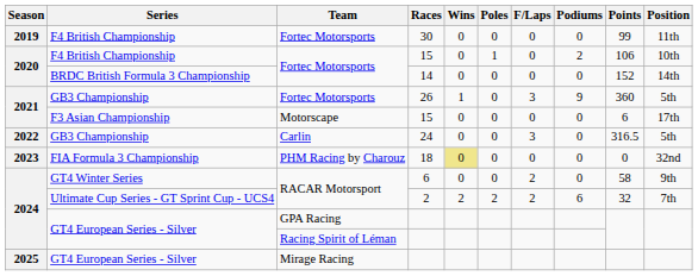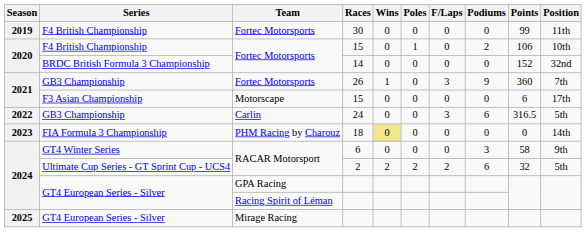BRDC British Formula 3 Championship | Position: 14th -> 32nd
GB3 Championship / Fortec Motorsports | Position: 5th -> 7th
GB3 Championship / Carlin | Podiums: 0 -> 6
FIA Formula 3 Championship | Position: 32nd -> 14th
GT4 Winter Series | F/Laps: 2 -> 0
GT4 Winter Series | Podiums: 0 -> 3
Ultimate Cup Series - GT Sprint Cup - UCS4 | Position: 7th -> 5th
